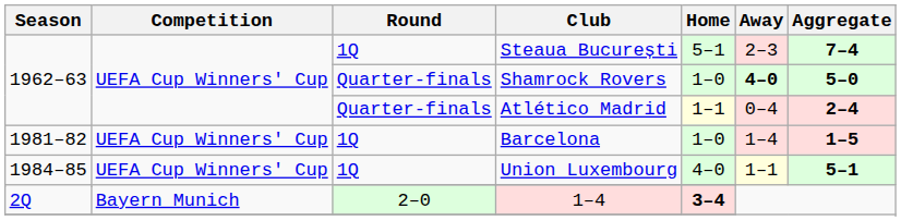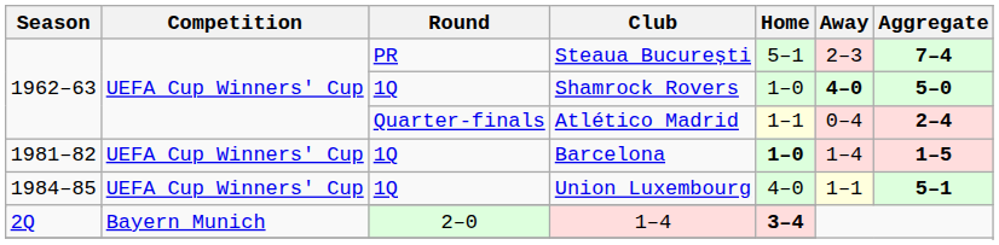Steaua București | Round: 1Q -> PR
Shamrock Rovers | Round: Quarter-finals -> 1Q
Barcelona | Home: normal -> bold
